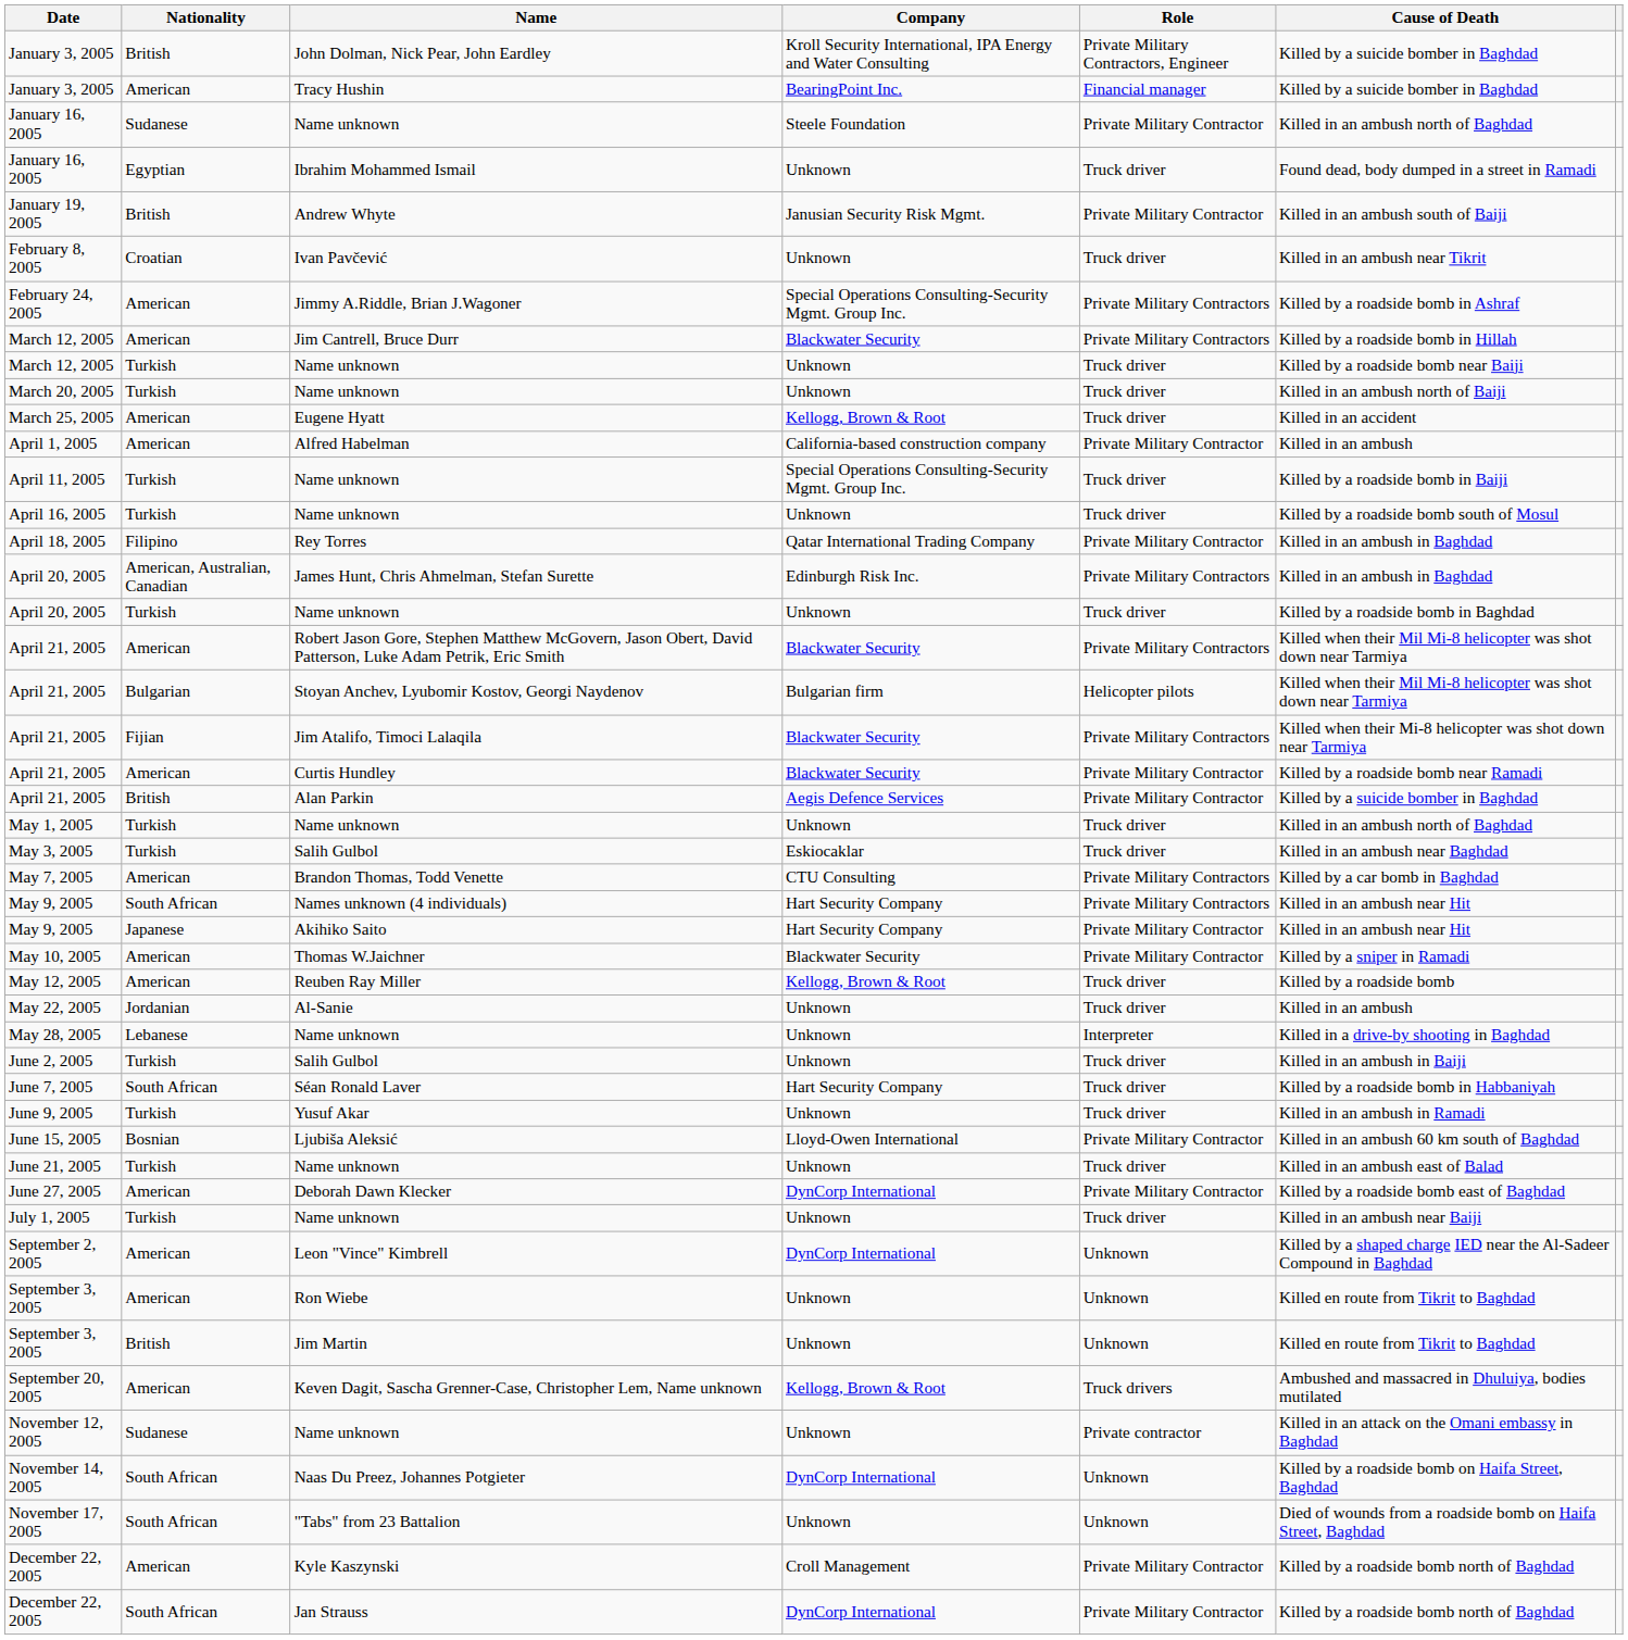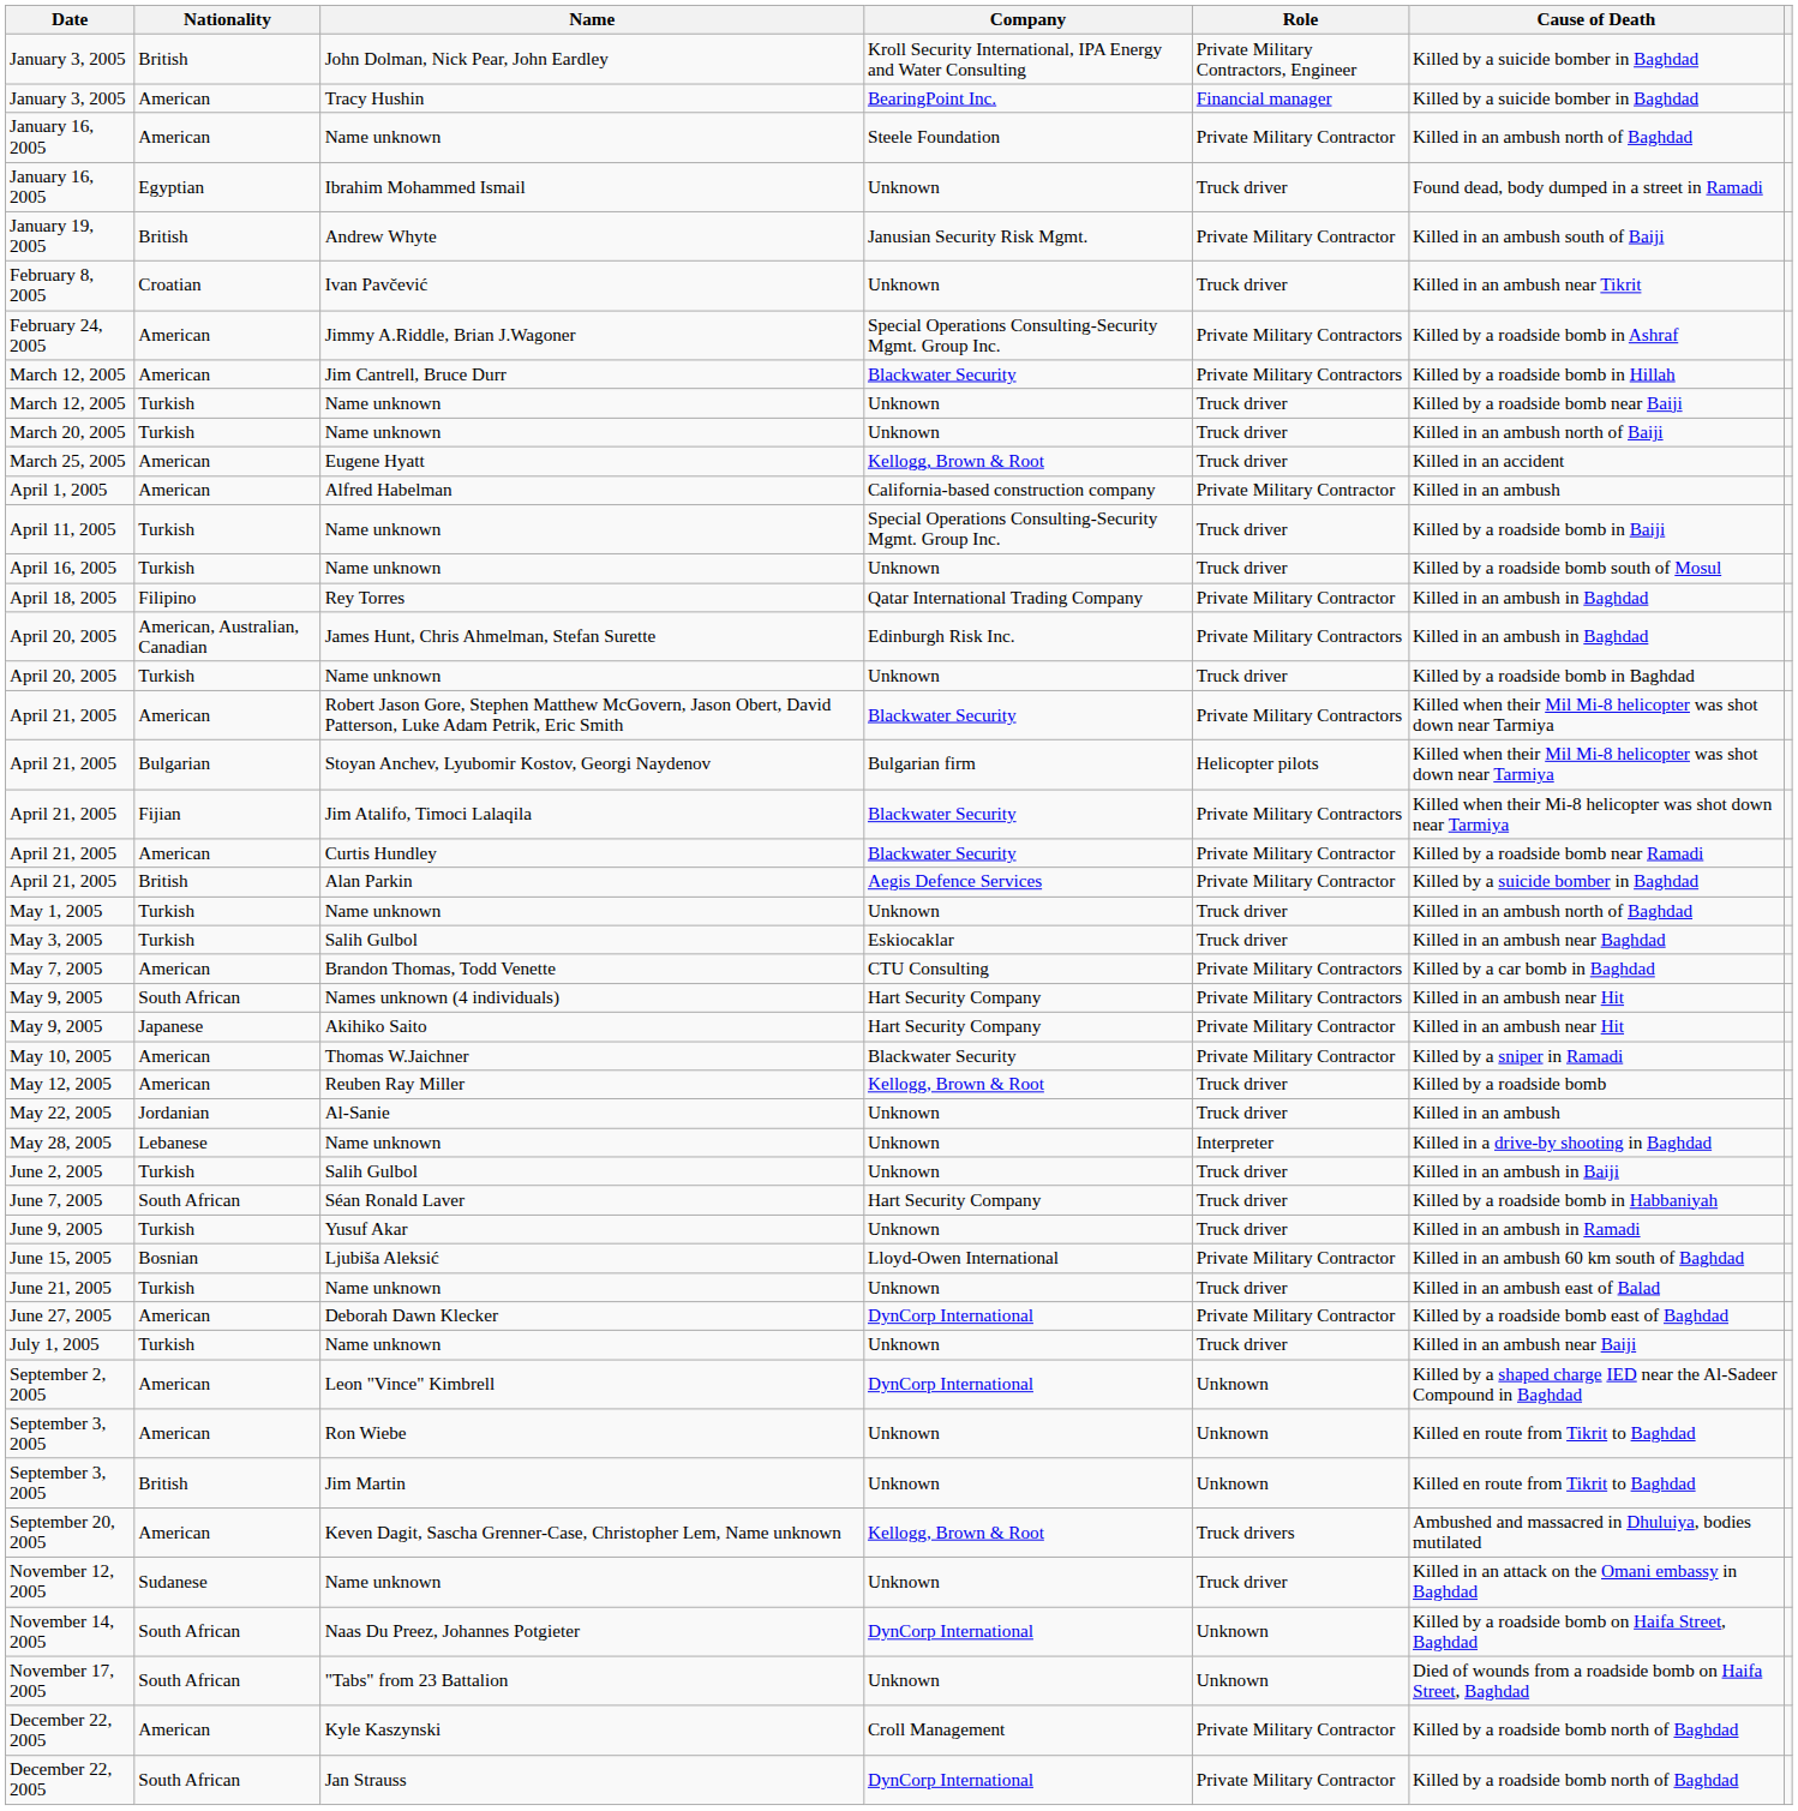January 16, 2005 / Name unknown | Nationality: Sudanese -> American
November 12, 2005 | Role: Private contractor -> Truck driver
